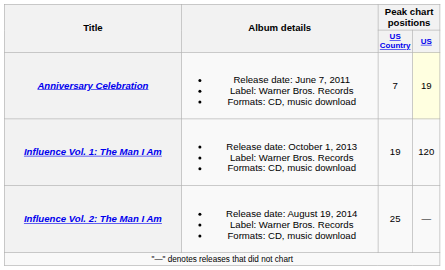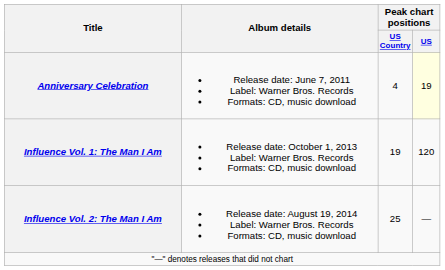Anniversary Celebration | Peak chart positions / US Country: 7 -> 4
